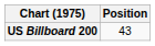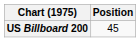US Billboard 200 | Position: 43 -> 45
